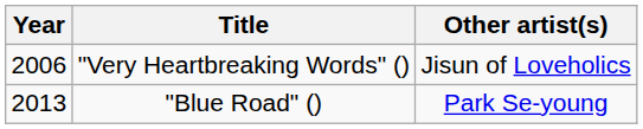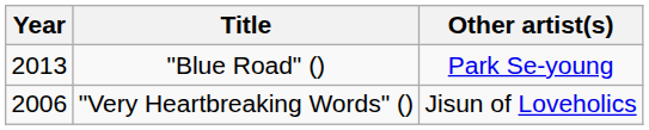rows swapped: "Very Heartbreaking Words" () <-> "Blue Road" ()
